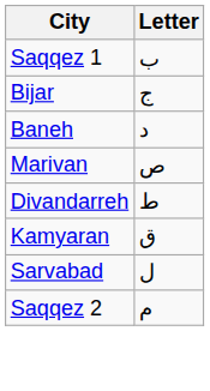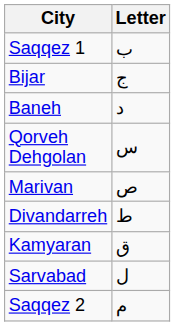+ row: Qorveh Dehgolan | س
